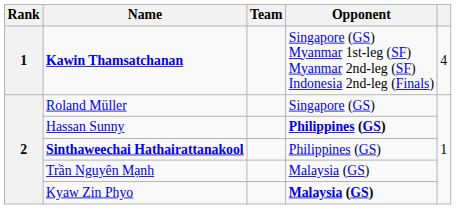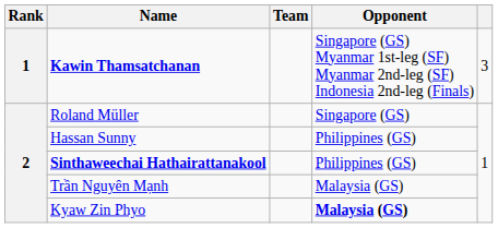Kawin Thamsatchanan | column 5: 4 -> 3
Hassan Sunny | Opponent: bold -> normal
